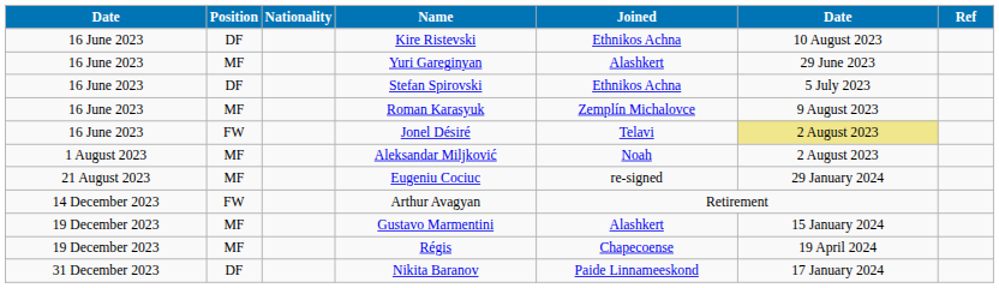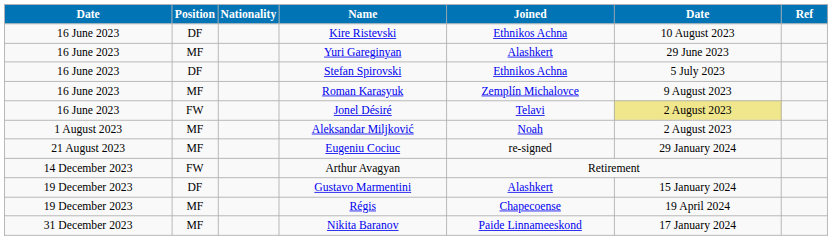Gustavo Marmentini | Position: MF -> DF
Nikita Baranov | Position: DF -> MF
